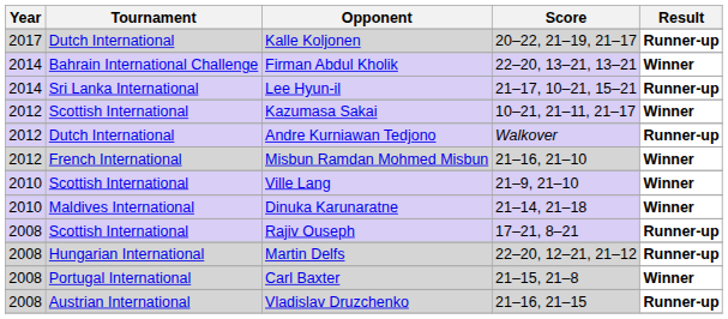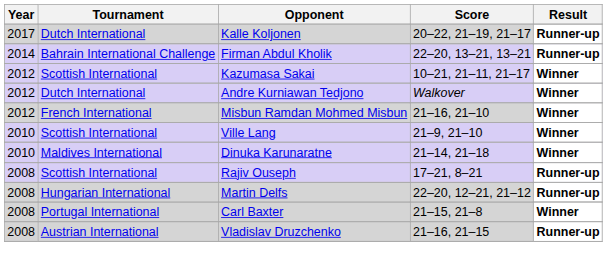Firman Abdul Kholik | Result: Winner -> Runner-up
- row: 2014 | Sri Lanka International | Lee Hyun-il | 21–17, 10–21, 15–21 | Runner-up
Andre Kurniawan Tedjono | Result: Runner-up -> Winner
